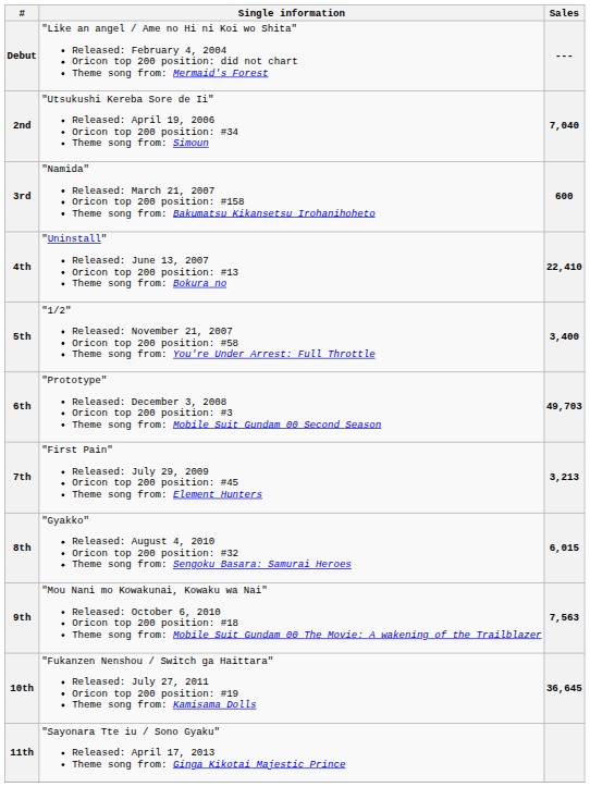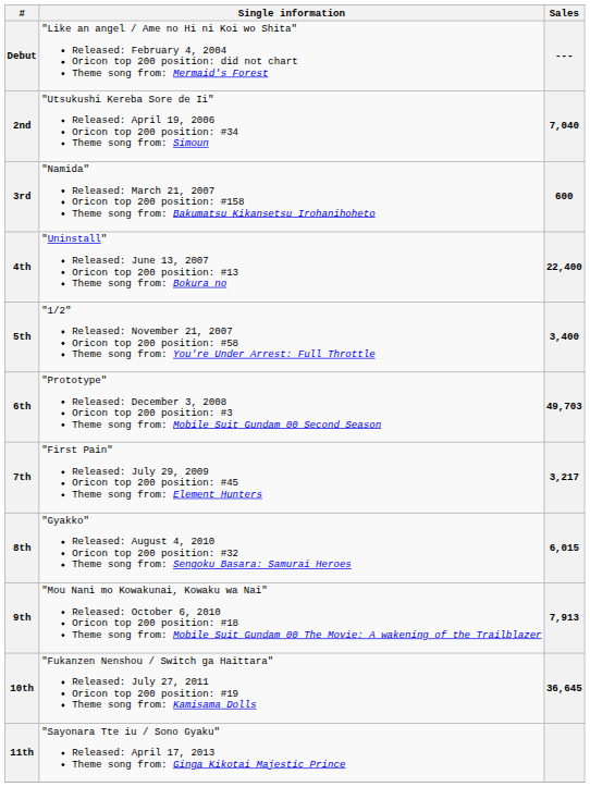4th | Sales: 22,410 -> 22,400
7th | Sales: 3,213 -> 3,217
9th | Sales: 7,563 -> 7,913
